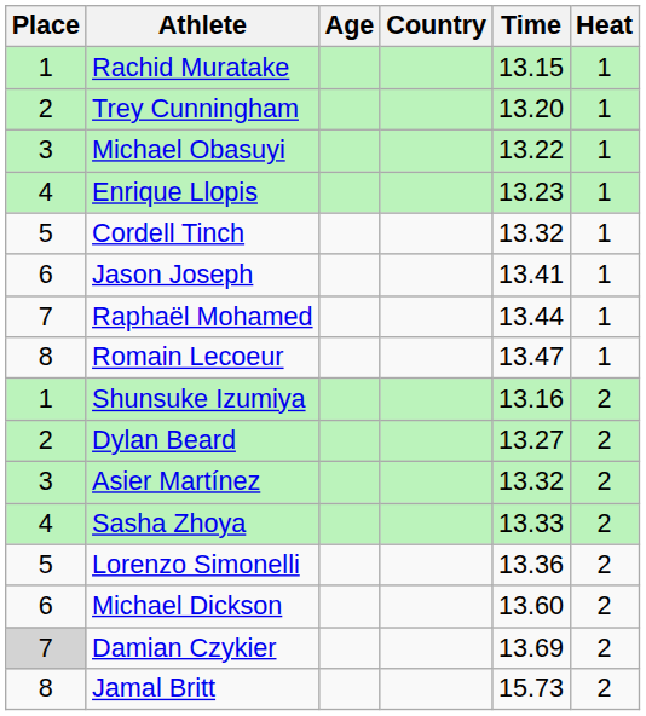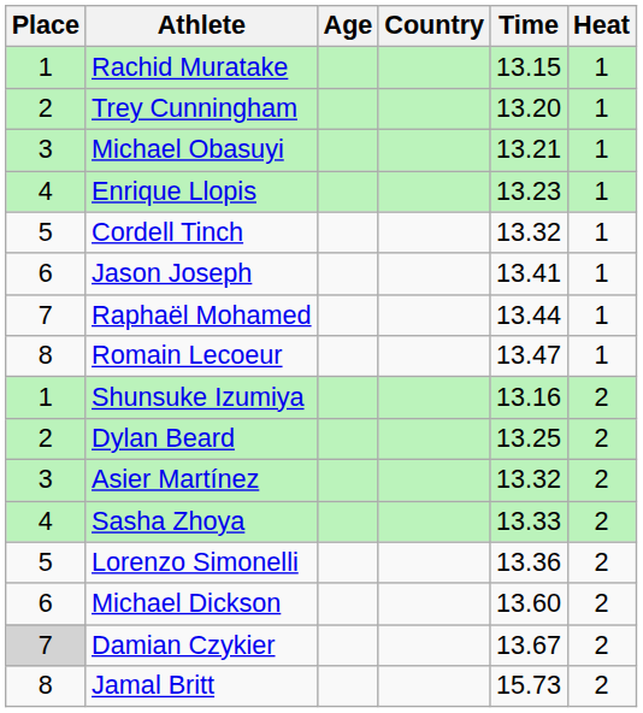Michael Obasuyi | Time: 13.22 -> 13.21
Dylan Beard | Time: 13.27 -> 13.25
Damian Czykier | Time: 13.69 -> 13.67
